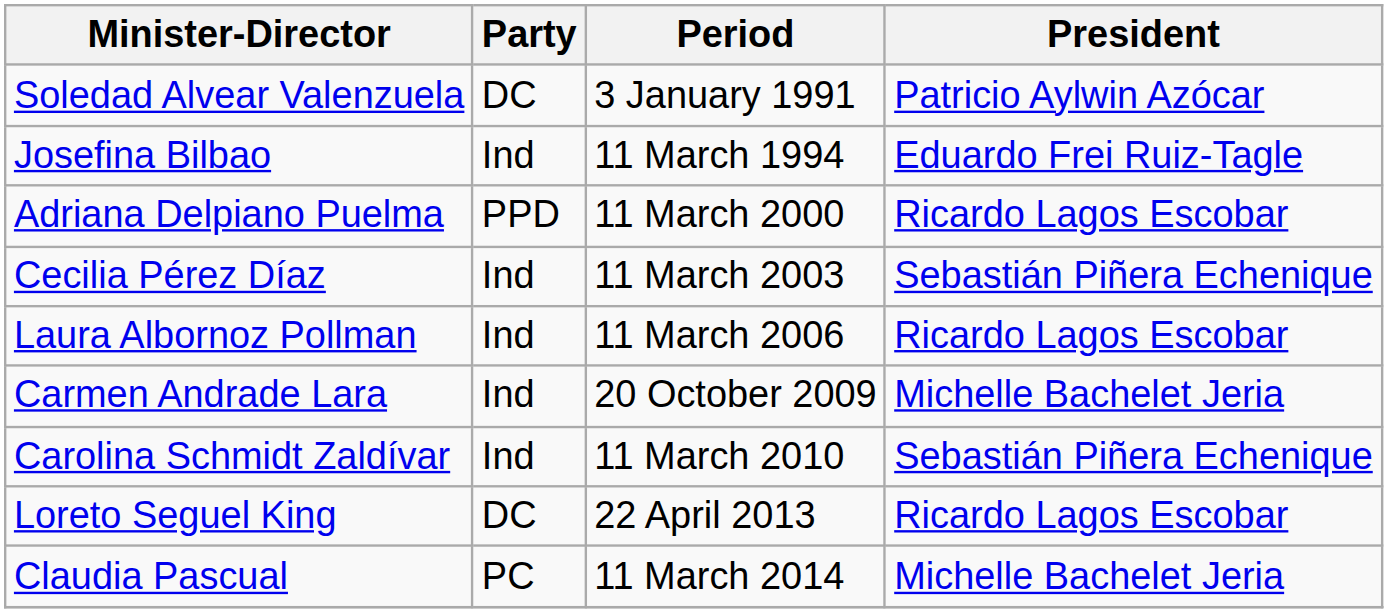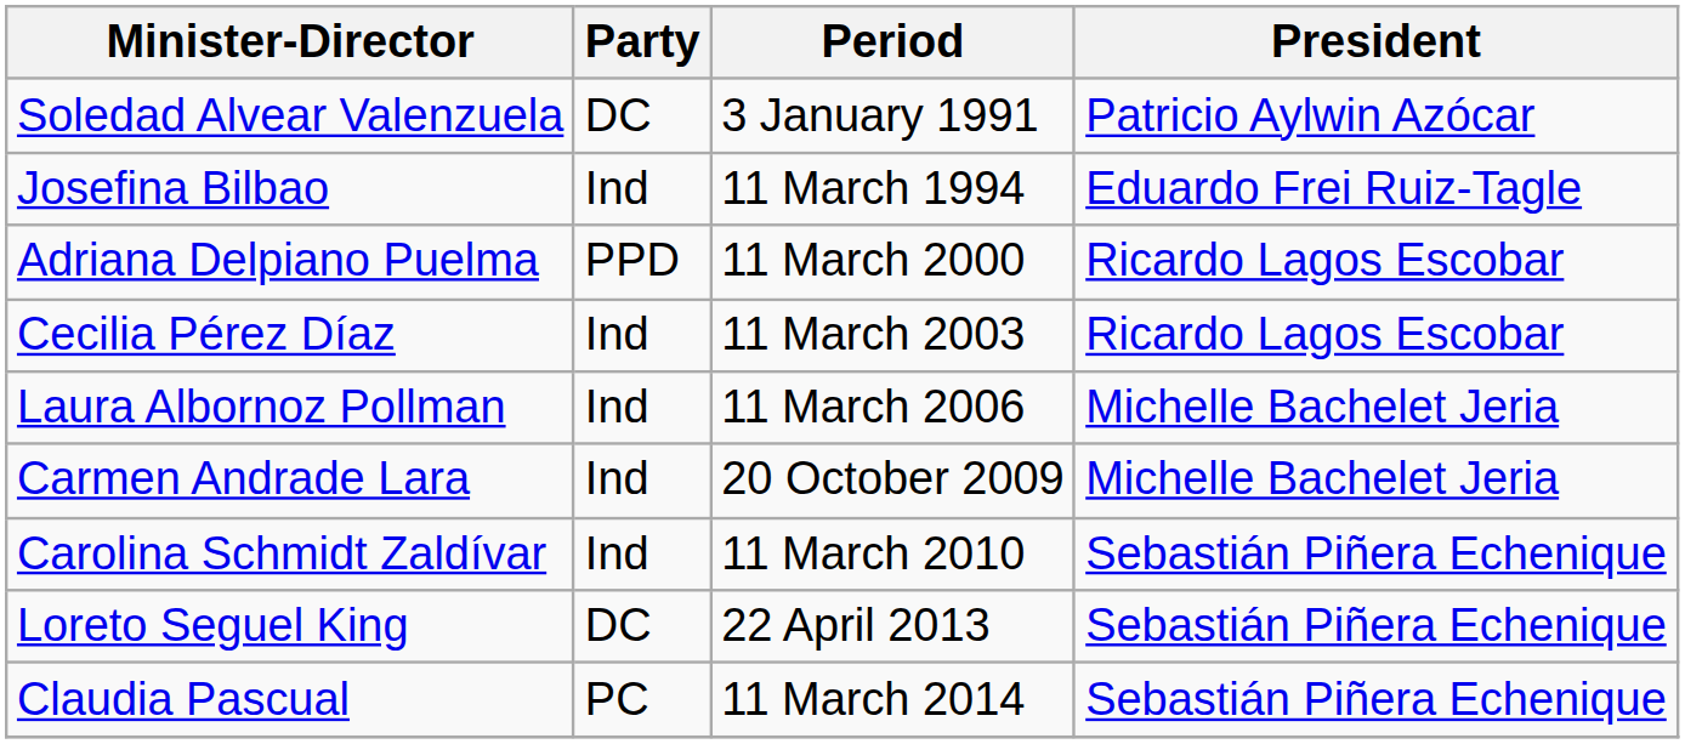Cecilia Pérez Díaz | President: Sebastián Piñera Echenique -> Ricardo Lagos Escobar
Laura Albornoz Pollman | President: Ricardo Lagos Escobar -> Michelle Bachelet Jeria
Loreto Seguel King | President: Ricardo Lagos Escobar -> Sebastián Piñera Echenique
Claudia Pascual | President: Michelle Bachelet Jeria -> Sebastián Piñera Echenique
